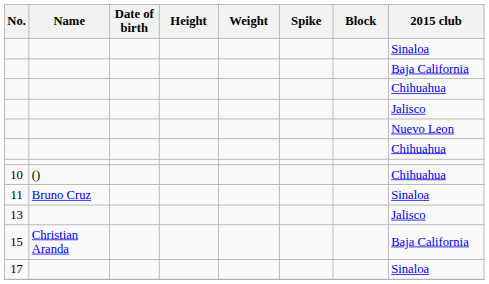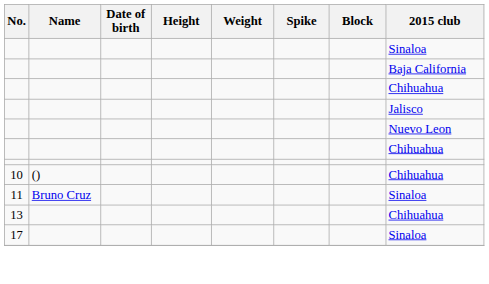13 | 2015 club: Jalisco -> Chihuahua
- row: 15 | Christian Aranda | Baja California
